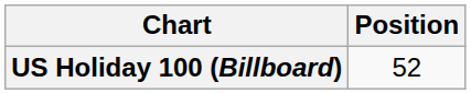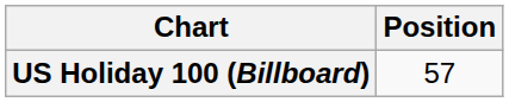US Holiday 100 (Billboard) | Position: 52 -> 57
